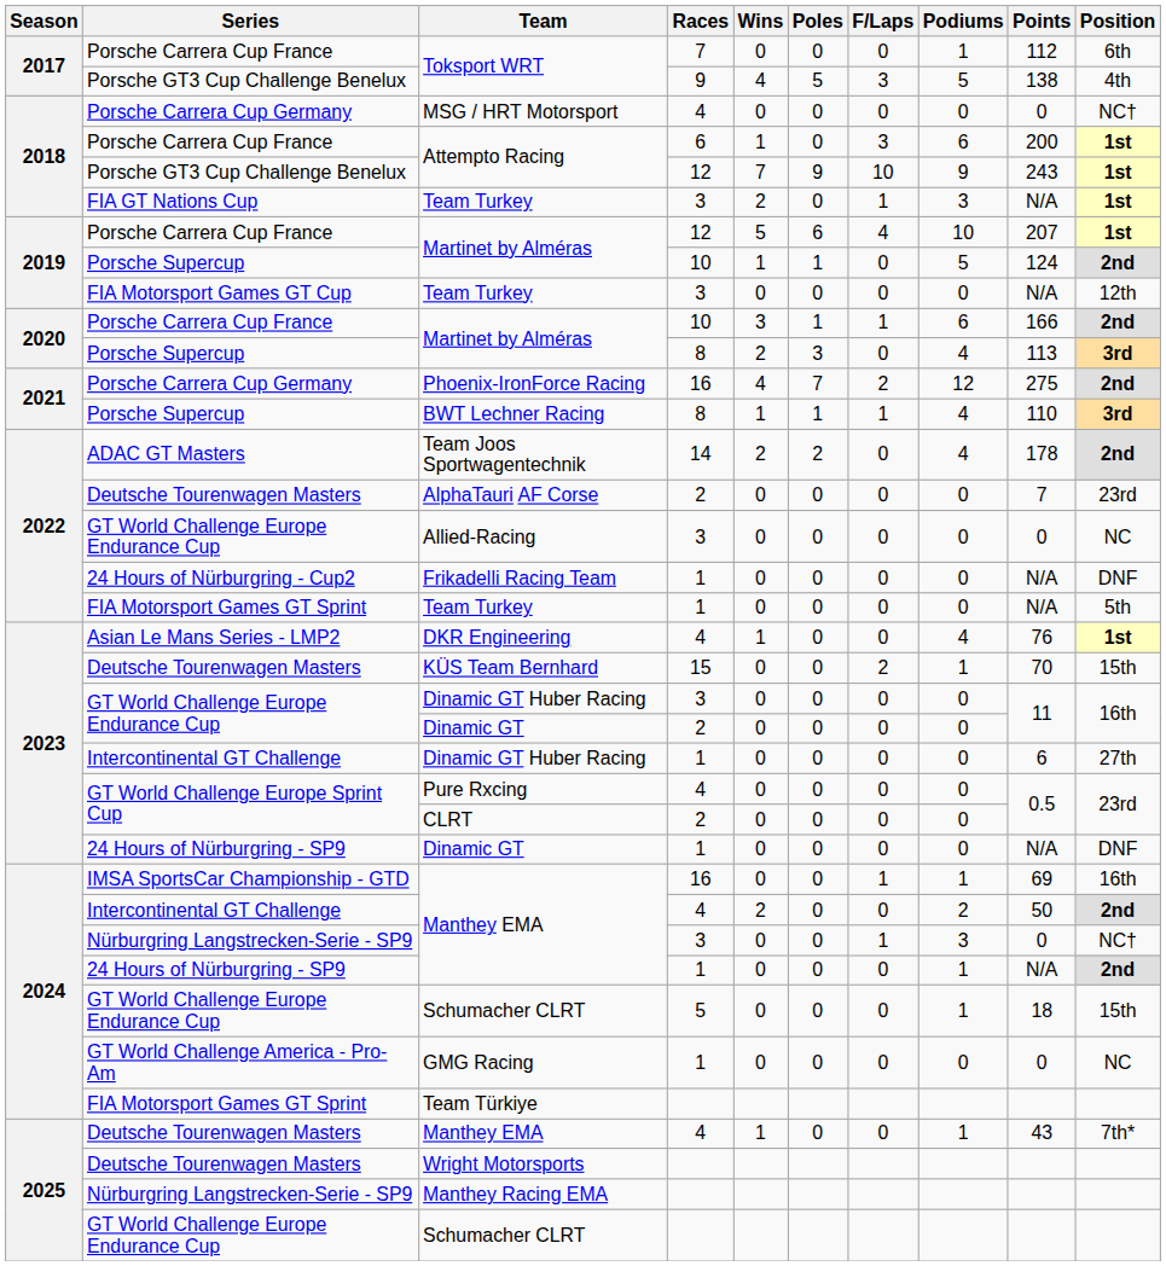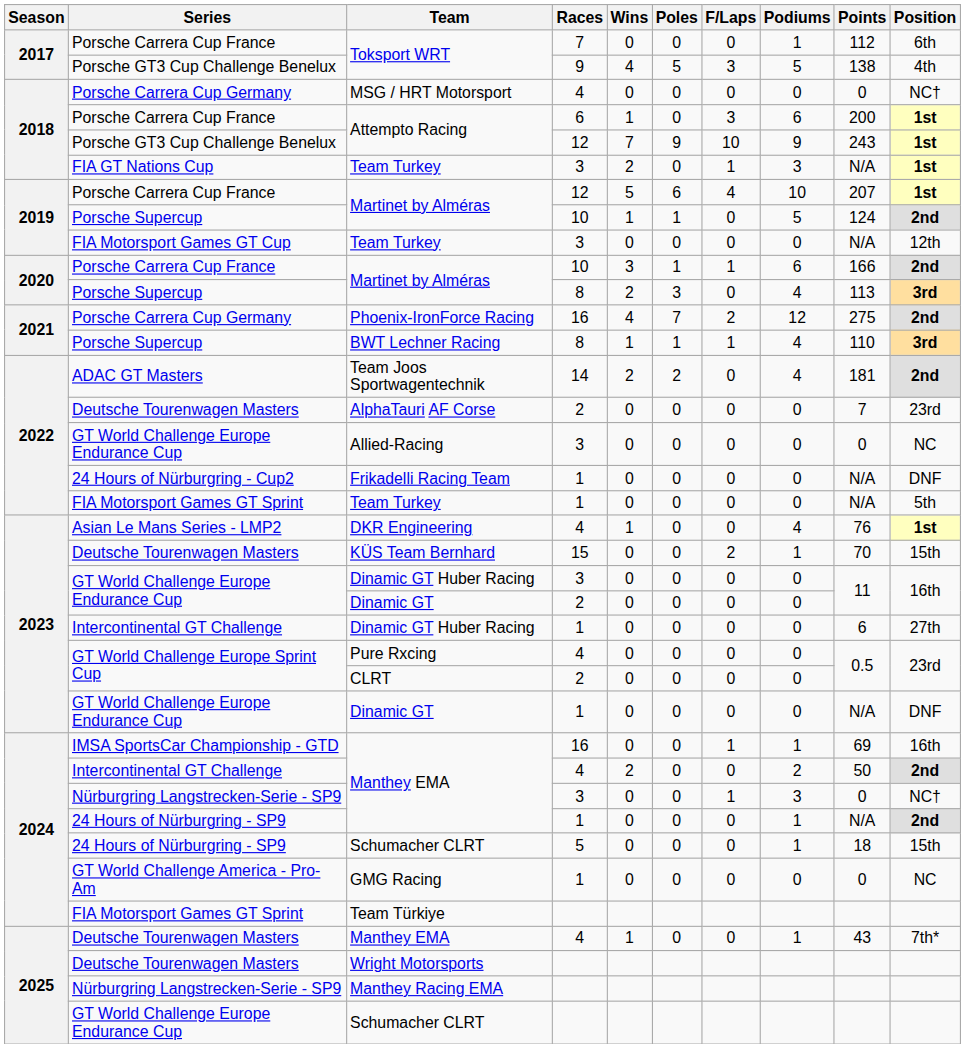Team Joos Sportwagentechnik | Points: 178 -> 181
Dinamic GT / 1 | Series: 24 Hours of Nürburgring - SP9 -> GT World Challenge Europe Endurance Cup
Schumacher CLRT / 5 | Series: GT World Challenge Europe Endurance Cup -> 24 Hours of Nürburgring - SP9
